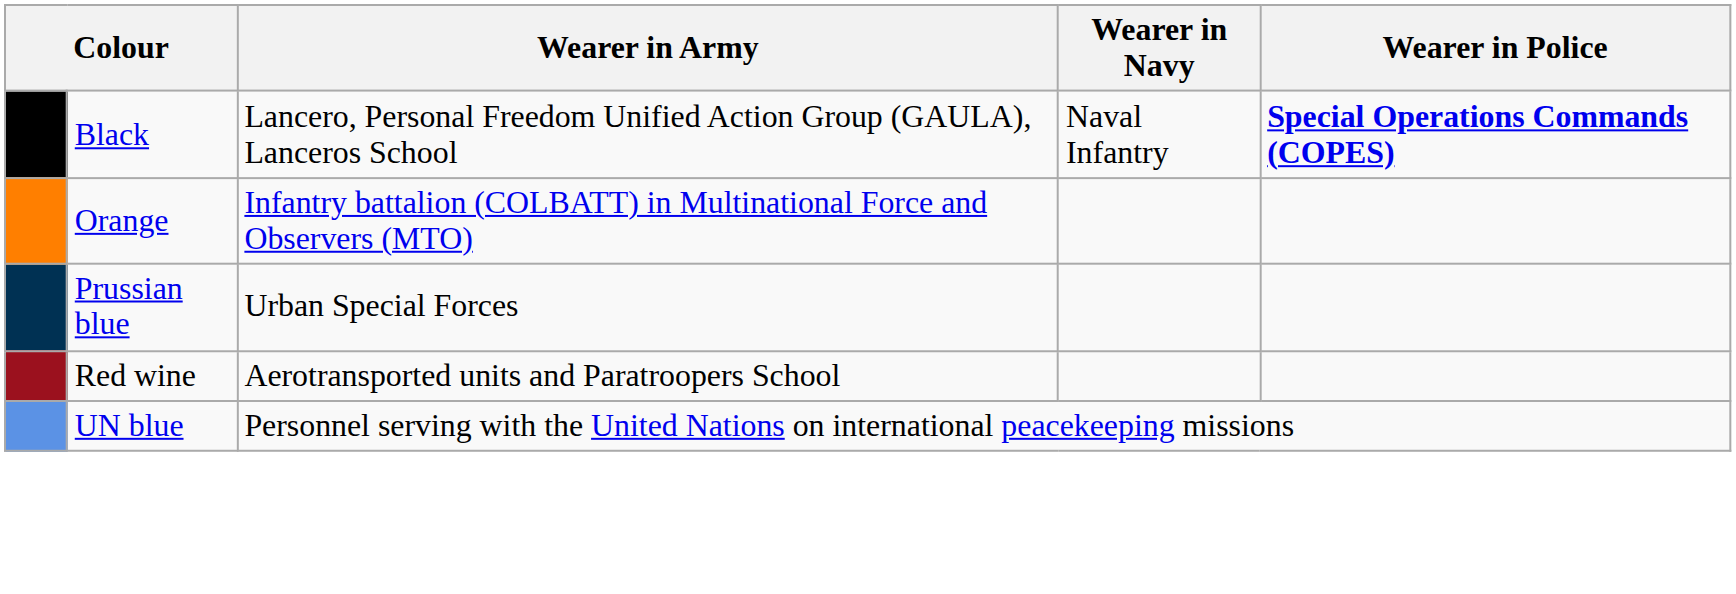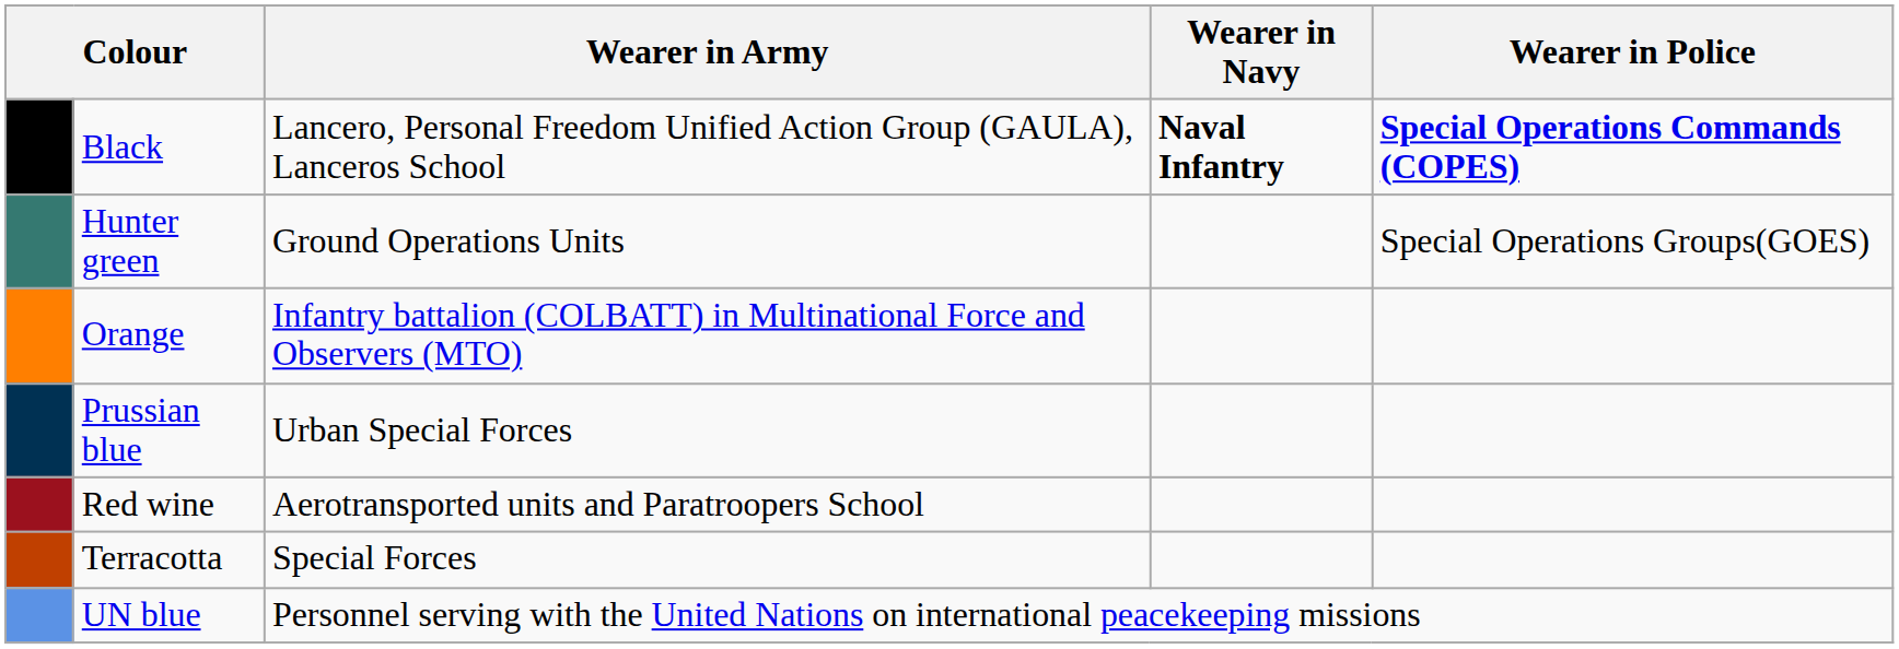Black | Wearer in Navy: normal -> bold
+ row: Hunter green | Ground Operations Units | Special Operations Groups(GOES)
+ row: Terracotta | Special Forces
